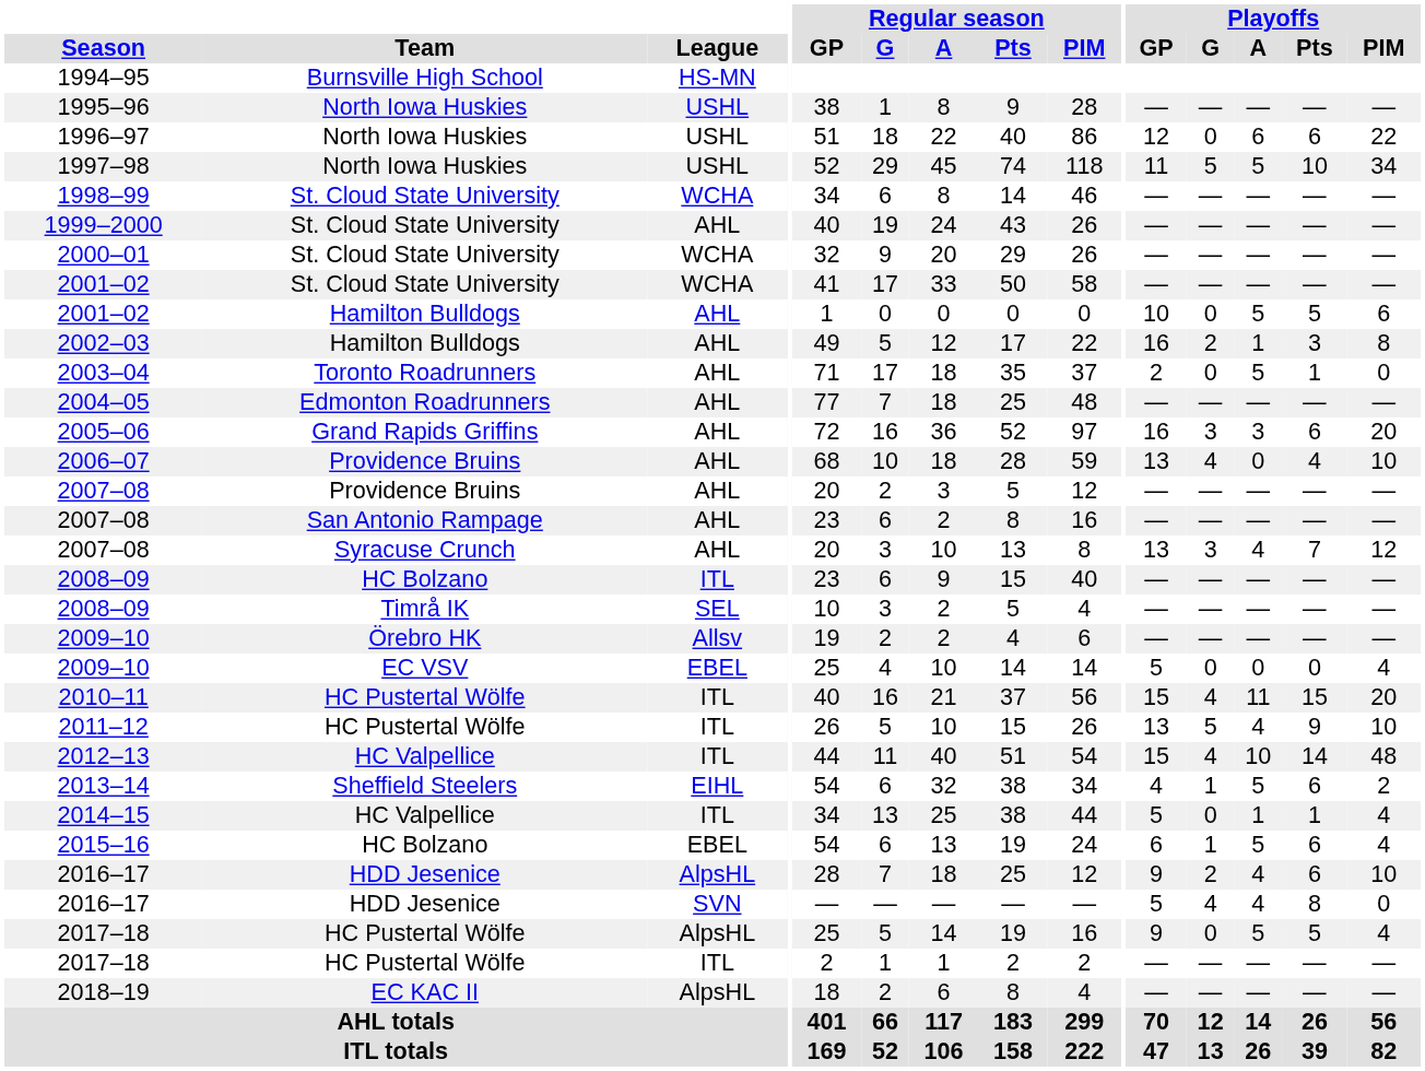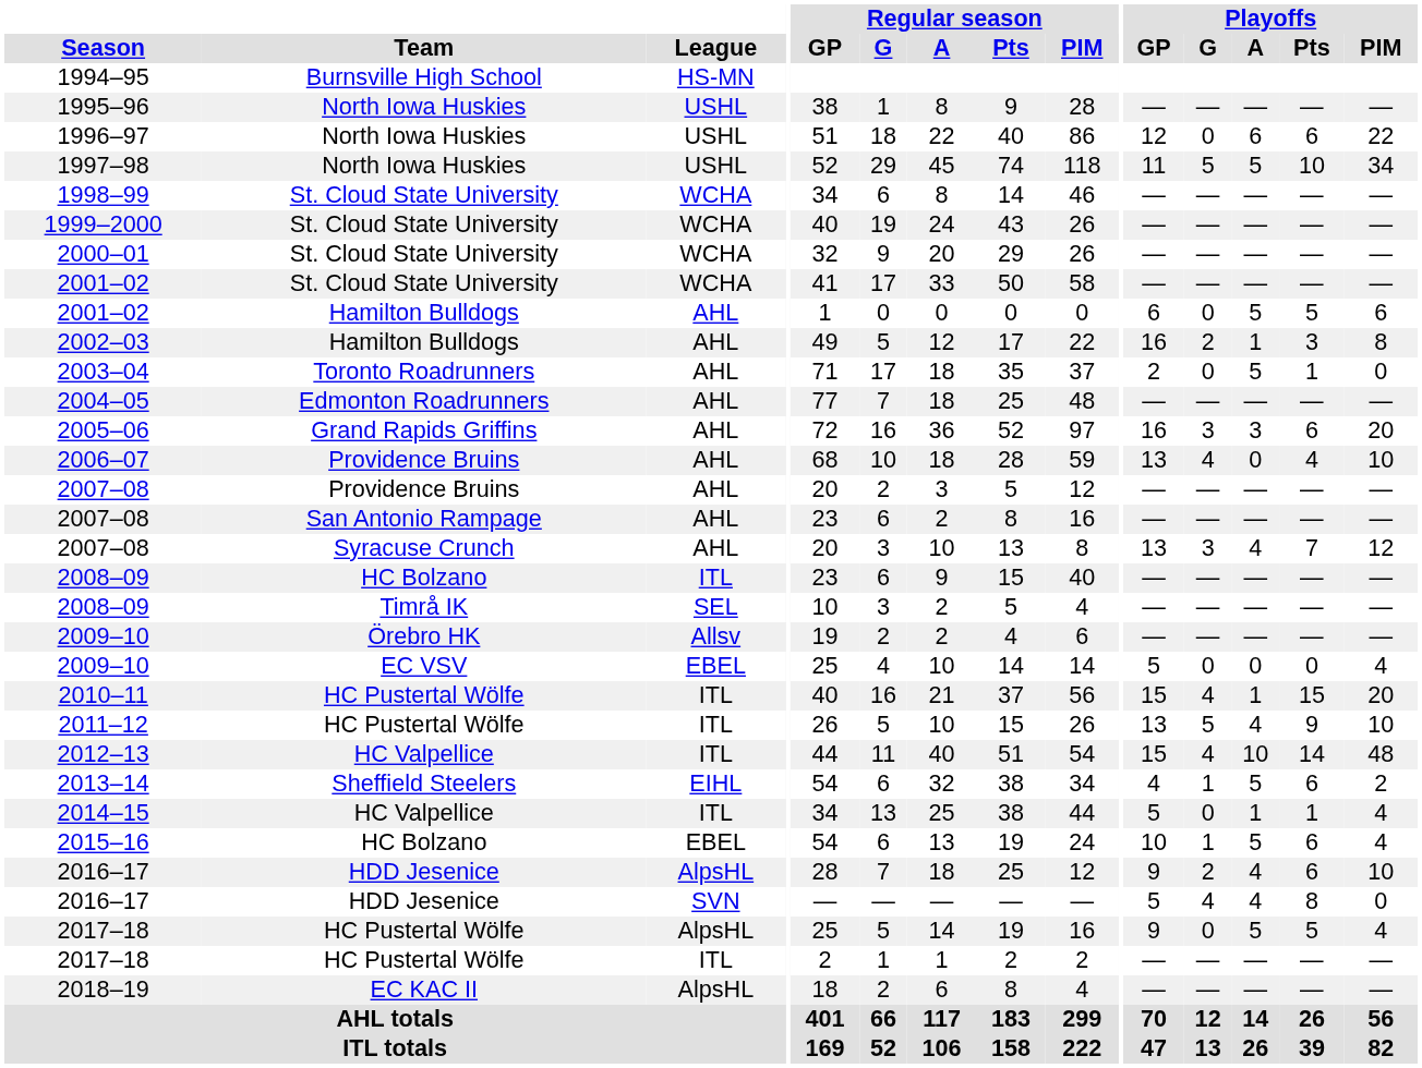1999–2000 | League: AHL -> WCHA
2001–02 / Hamilton Bulldogs | Playoffs / GP: 10 -> 6
2010–11 | Playoffs / A: 11 -> 1
2015–16 | Playoffs / GP: 6 -> 10
